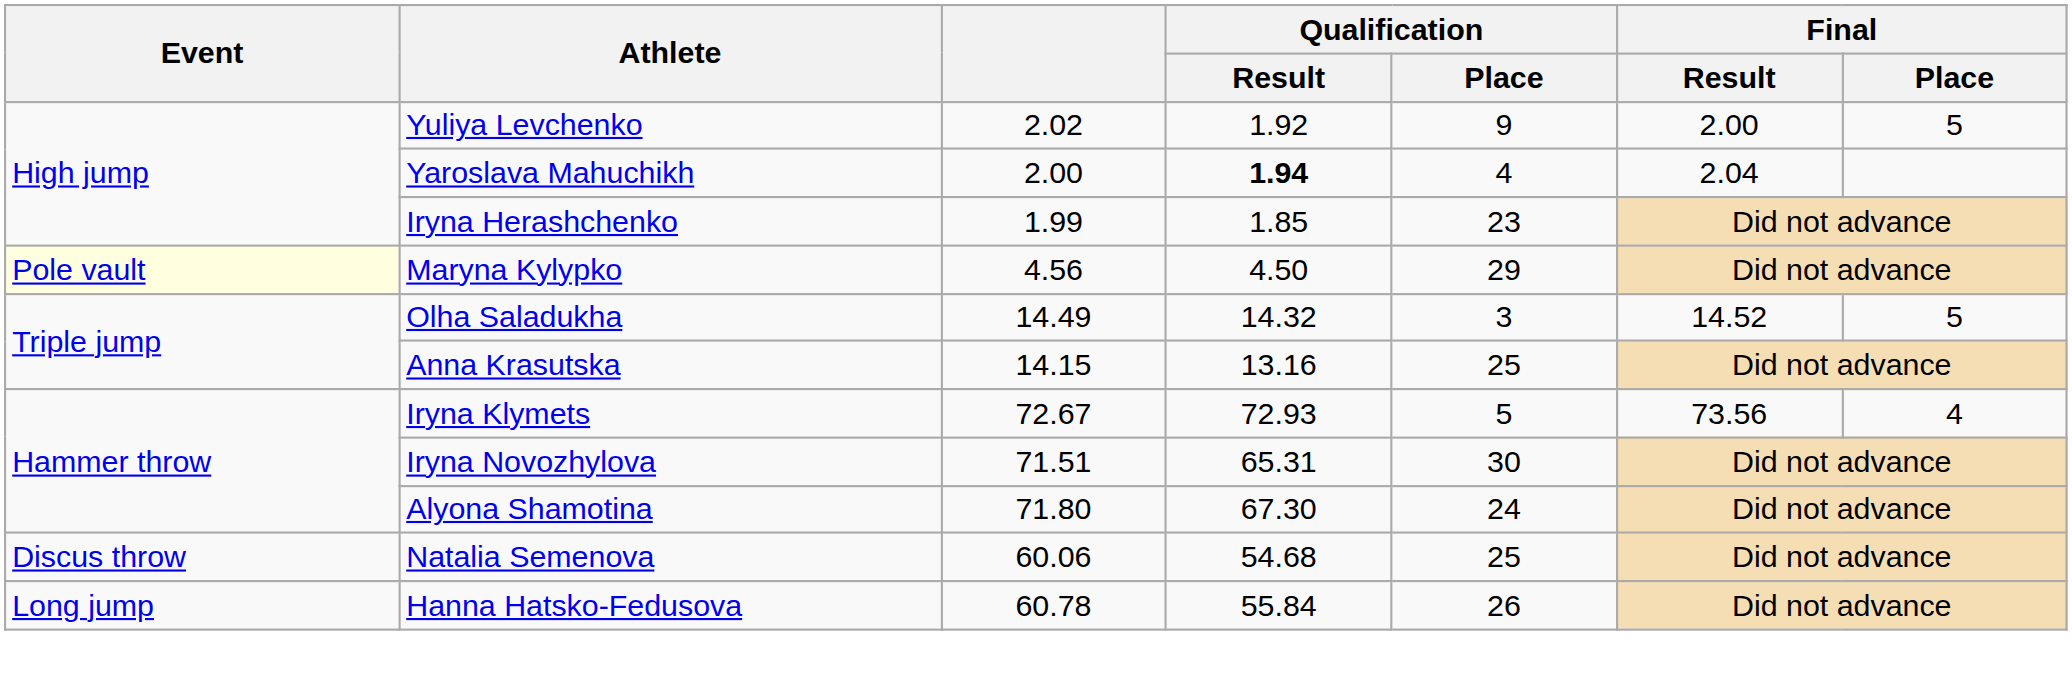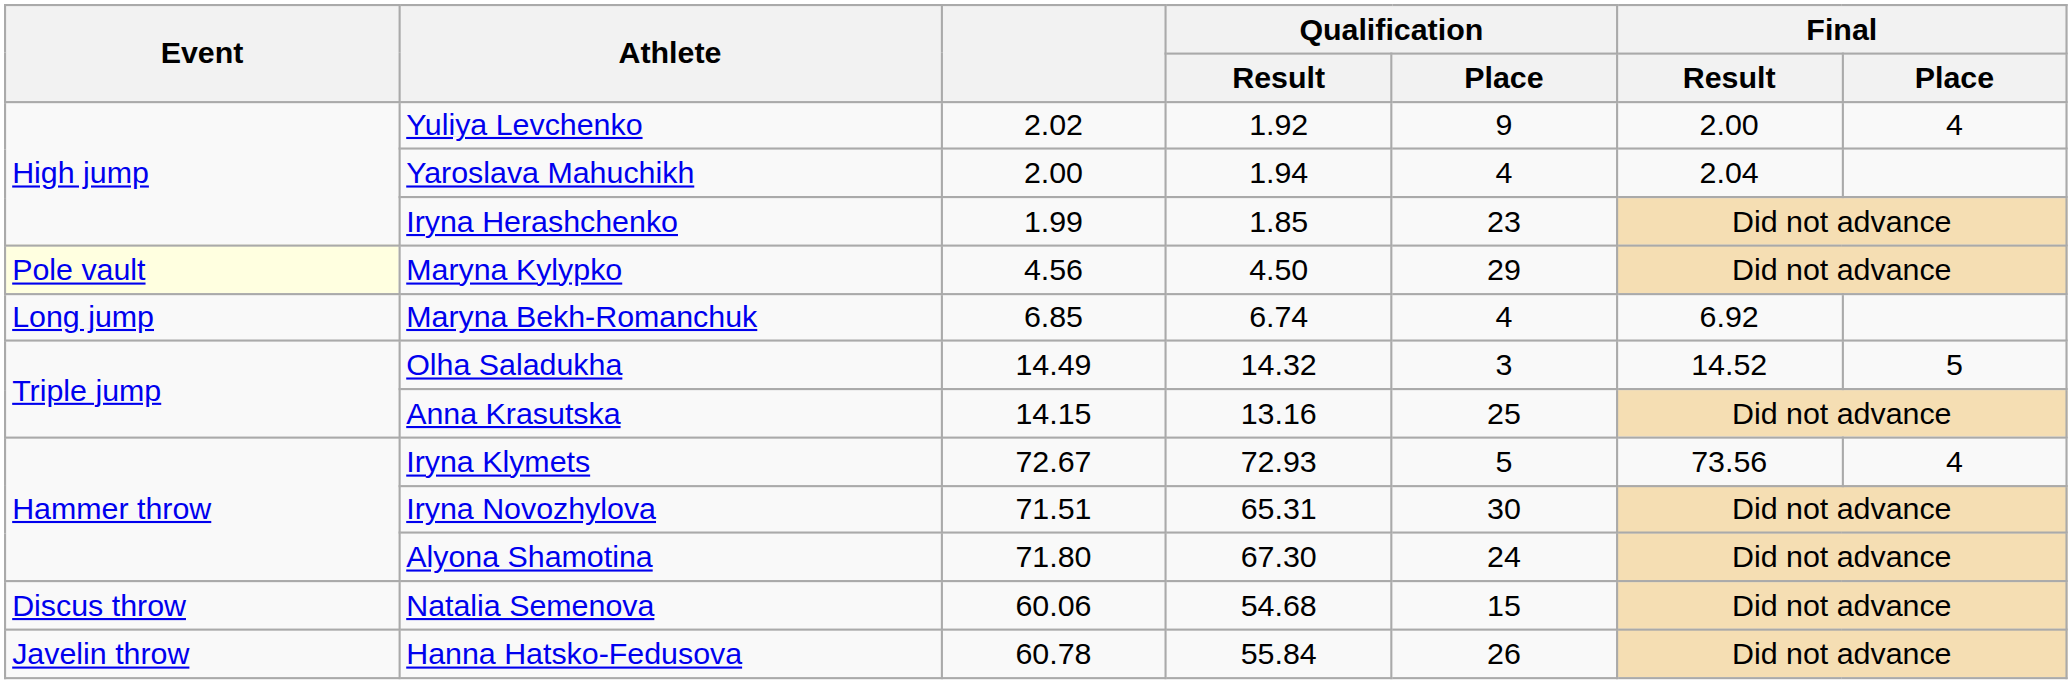Yuliya Levchenko | Final / Place: 5 -> 4
Yaroslava Mahuchikh | Qualification / Result: bold -> normal
+ row: Long jump | Maryna Bekh-Romanchuk | 6.85 | 6.74 | 4 | 6.92
Natalia Semenova | Qualification / Place: 25 -> 15
Hanna Hatsko-Fedusova | Event: Long jump -> Javelin throw
